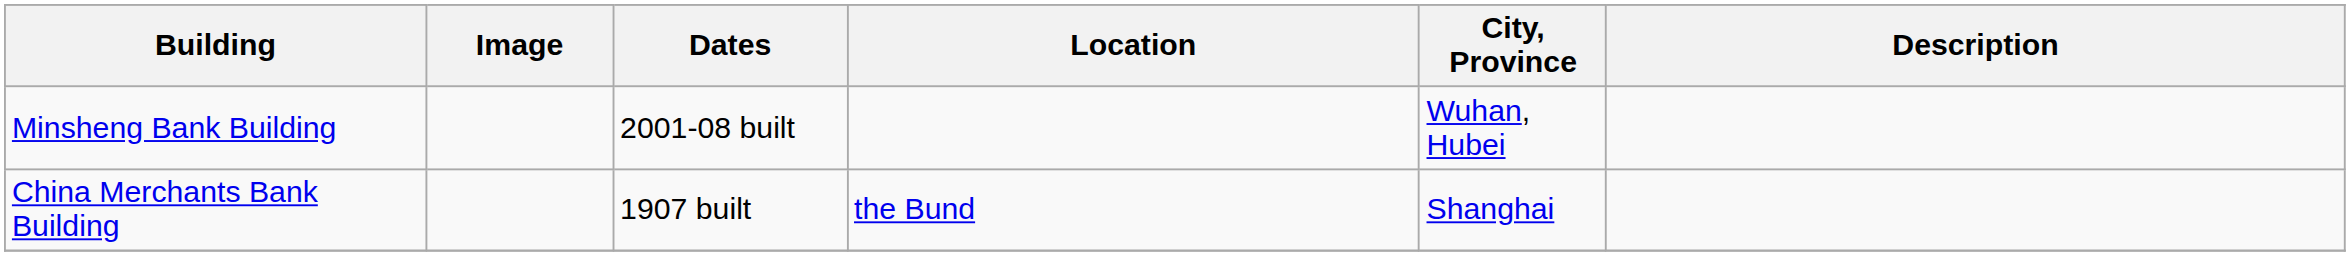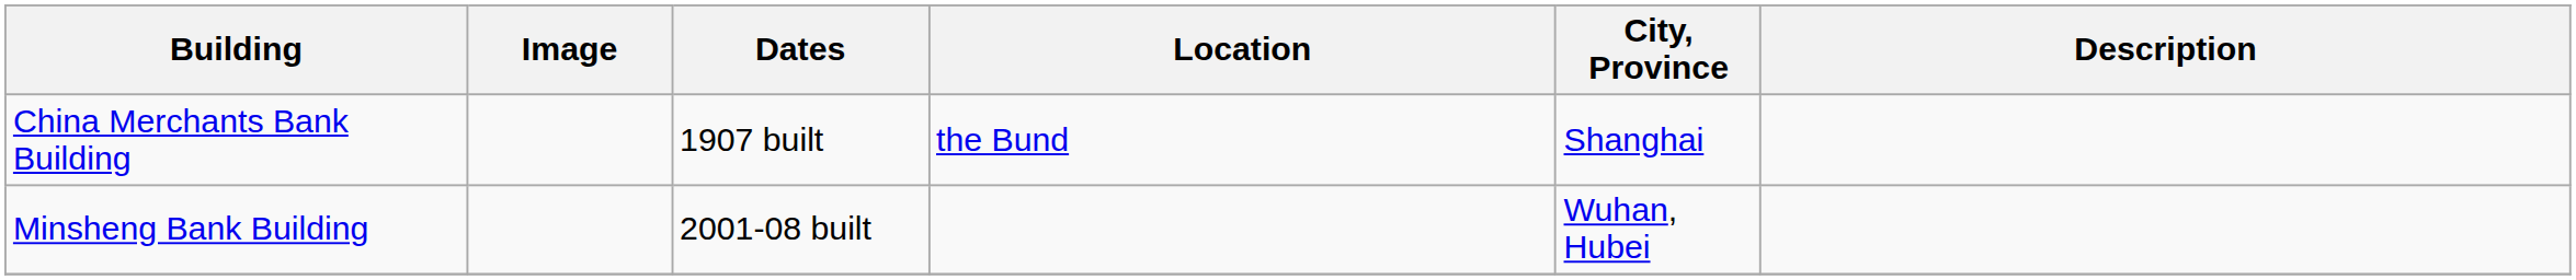rows swapped: Minsheng Bank Building <-> China Merchants Bank Building
